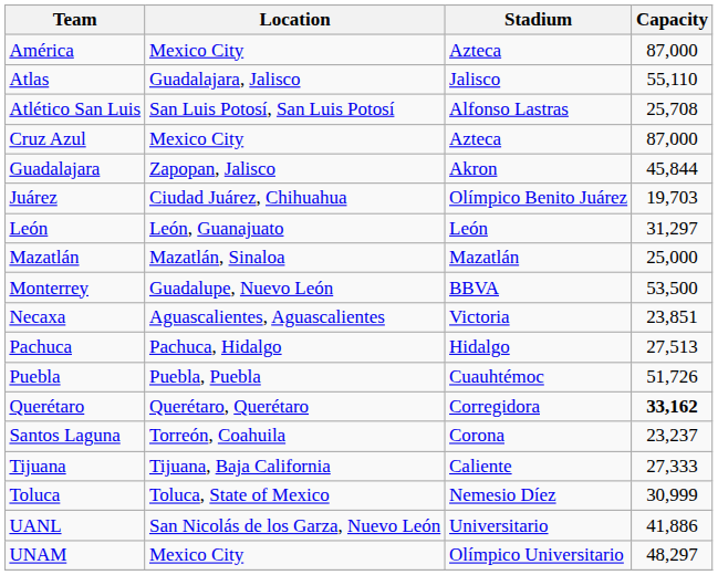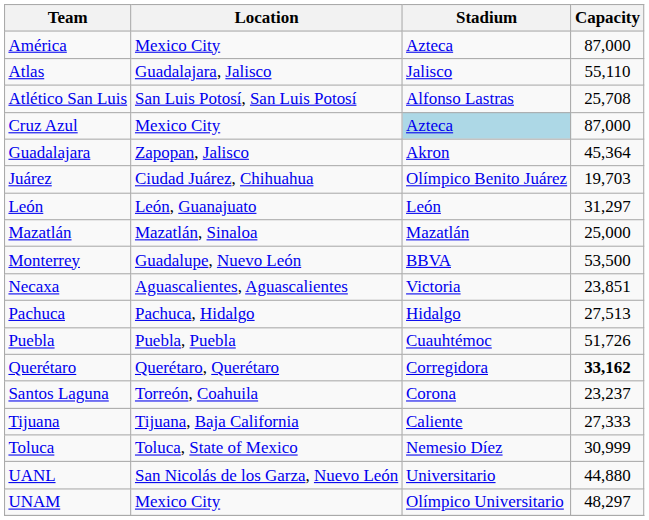Cruz Azul | Stadium: no background -> lightblue background
Guadalajara | Capacity: 45,844 -> 45,364
UANL | Capacity: 41,886 -> 44,880
